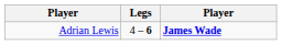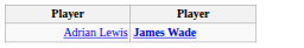- column: Legs | 4 – 6
